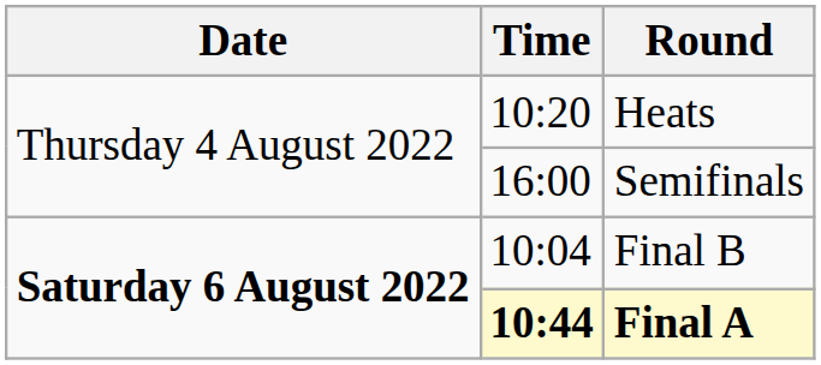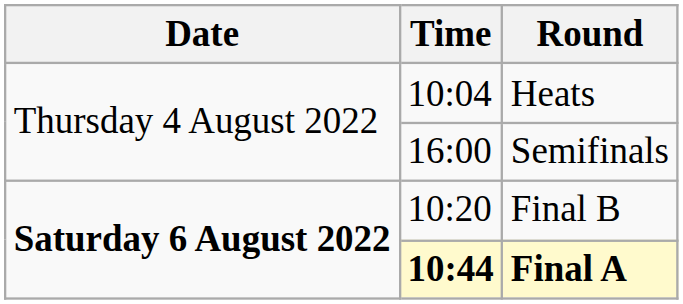Heats | Time: 10:20 -> 10:04
Final B | Time: 10:04 -> 10:20
